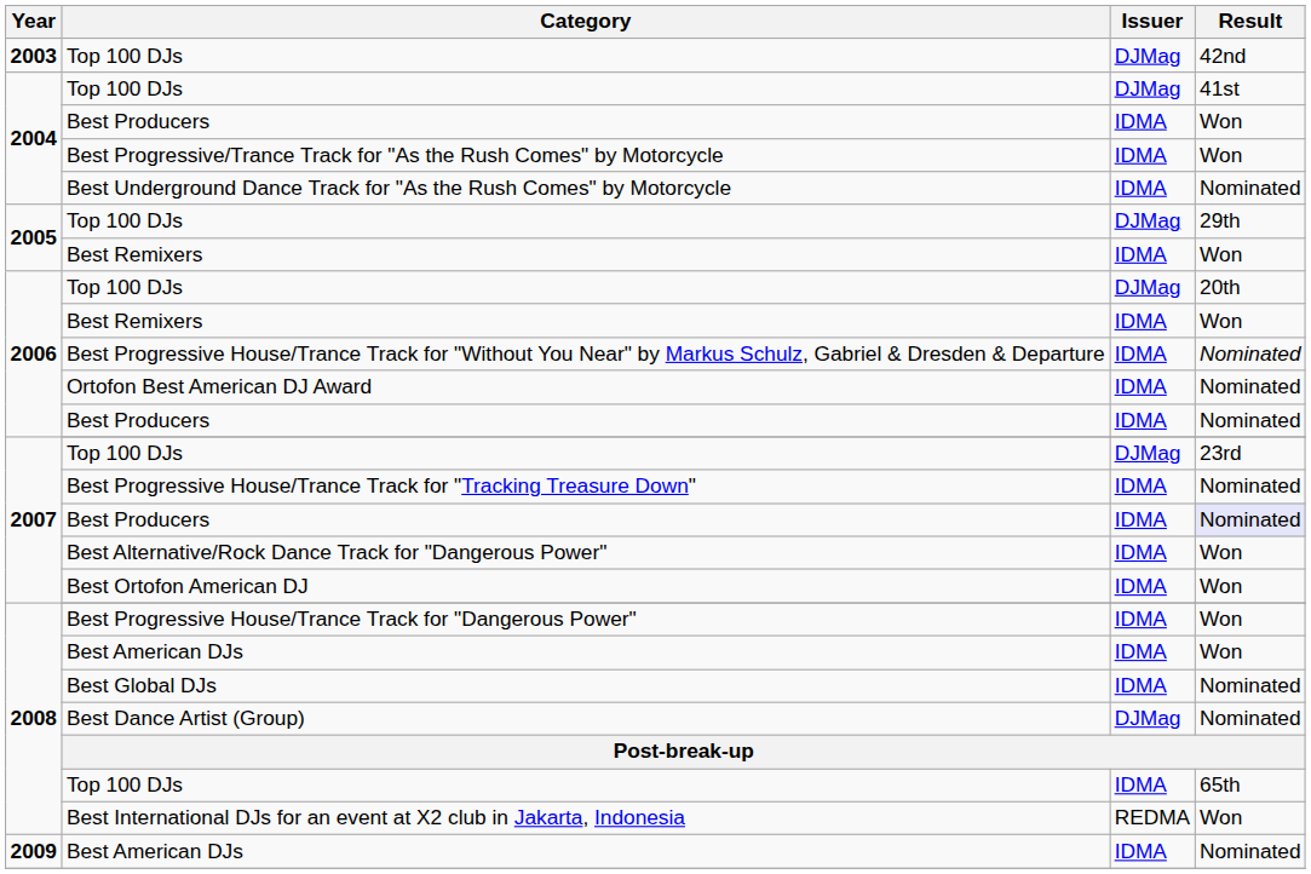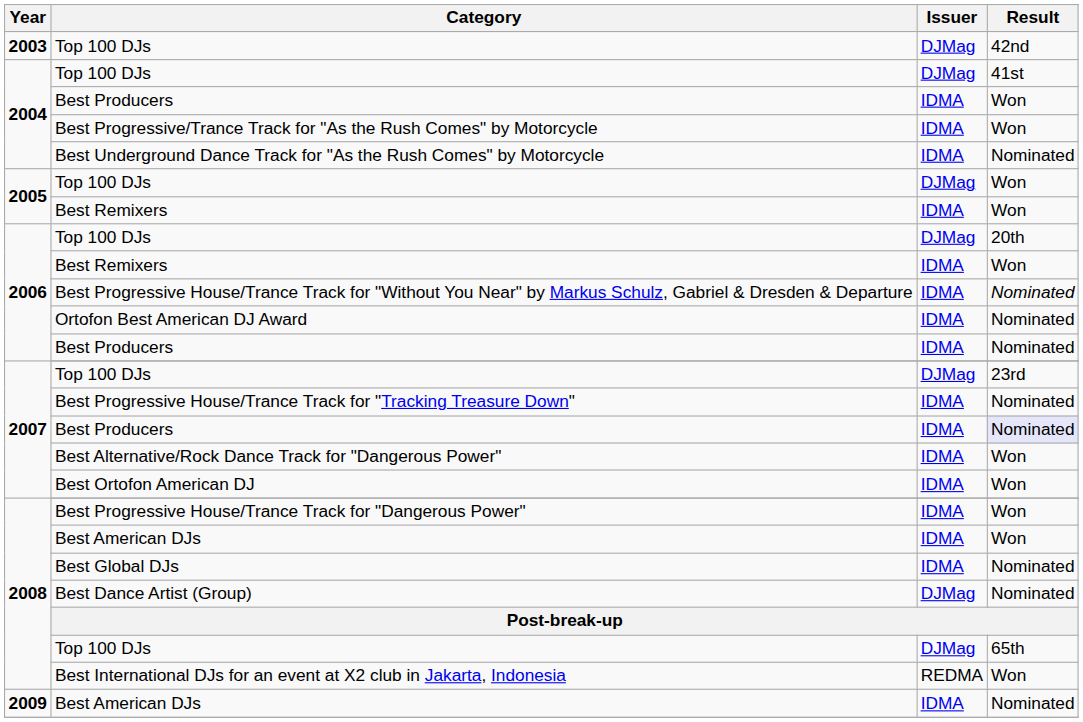2005 / Top 100 DJs | Result: 29th -> Won
2008 / Top 100 DJs | Issuer: IDMA -> DJMag
